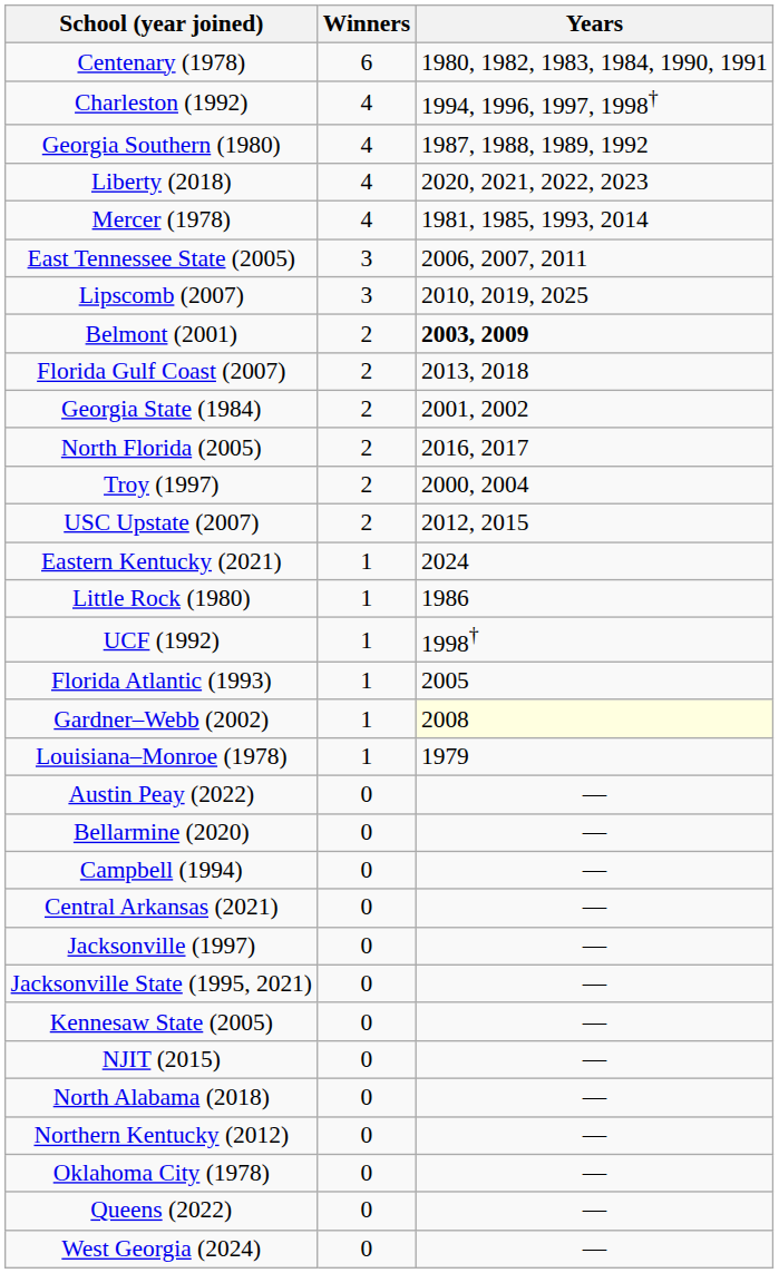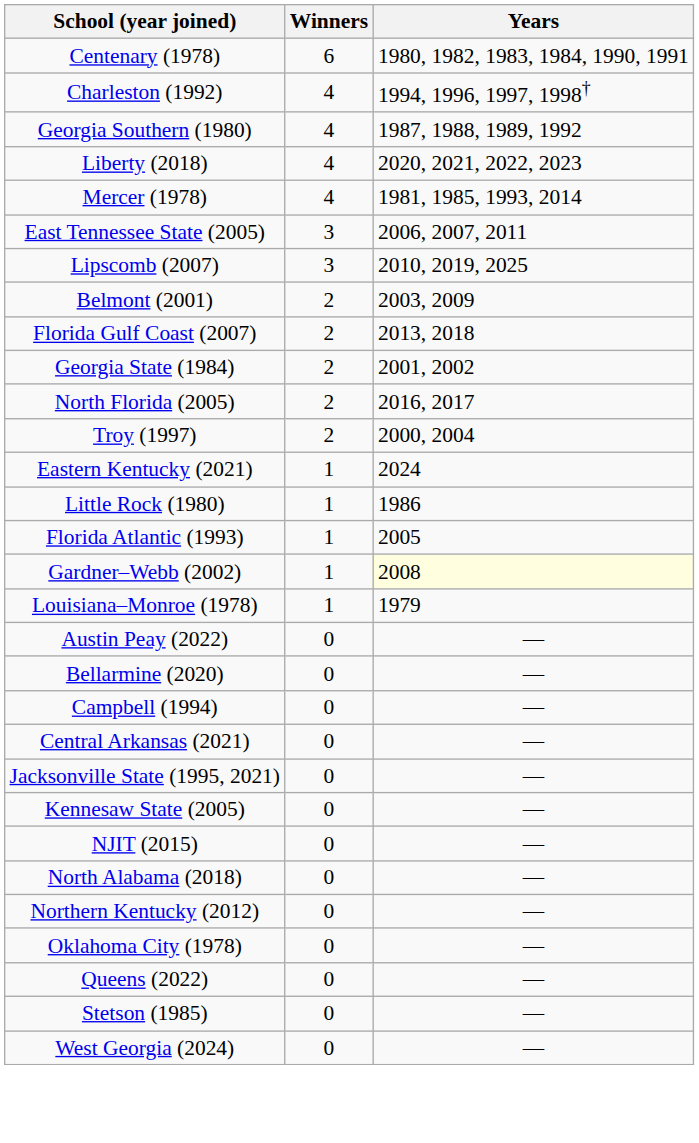Belmont (2001) | Years: bold -> normal
- row: USC Upstate (2007) | 2 | 2012, 2015
- row: UCF (1992) | 1 | 1998†
- row: Jacksonville (1997) | 0 | —
+ row: Stetson (1985) | 0 | —
